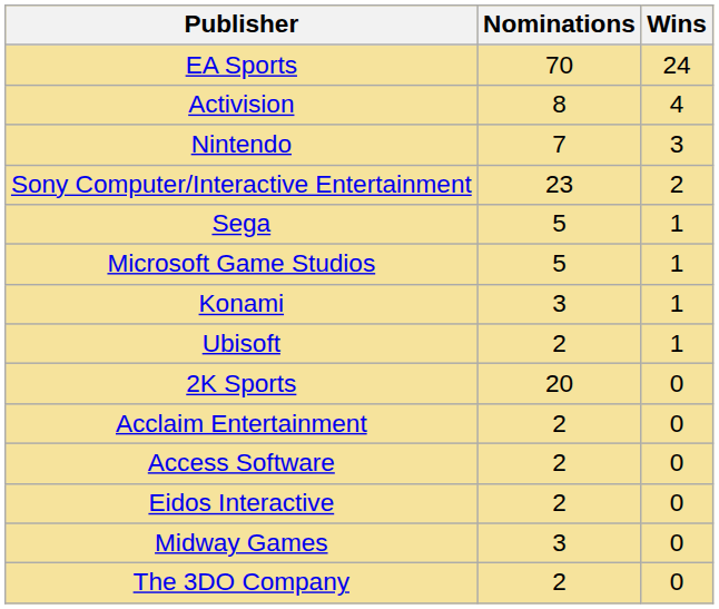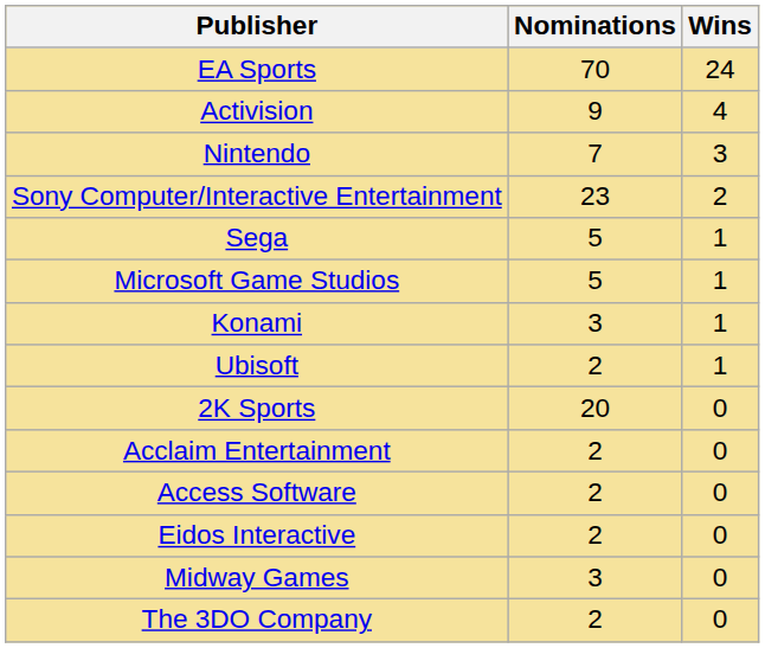Activision | Nominations: 8 -> 9
